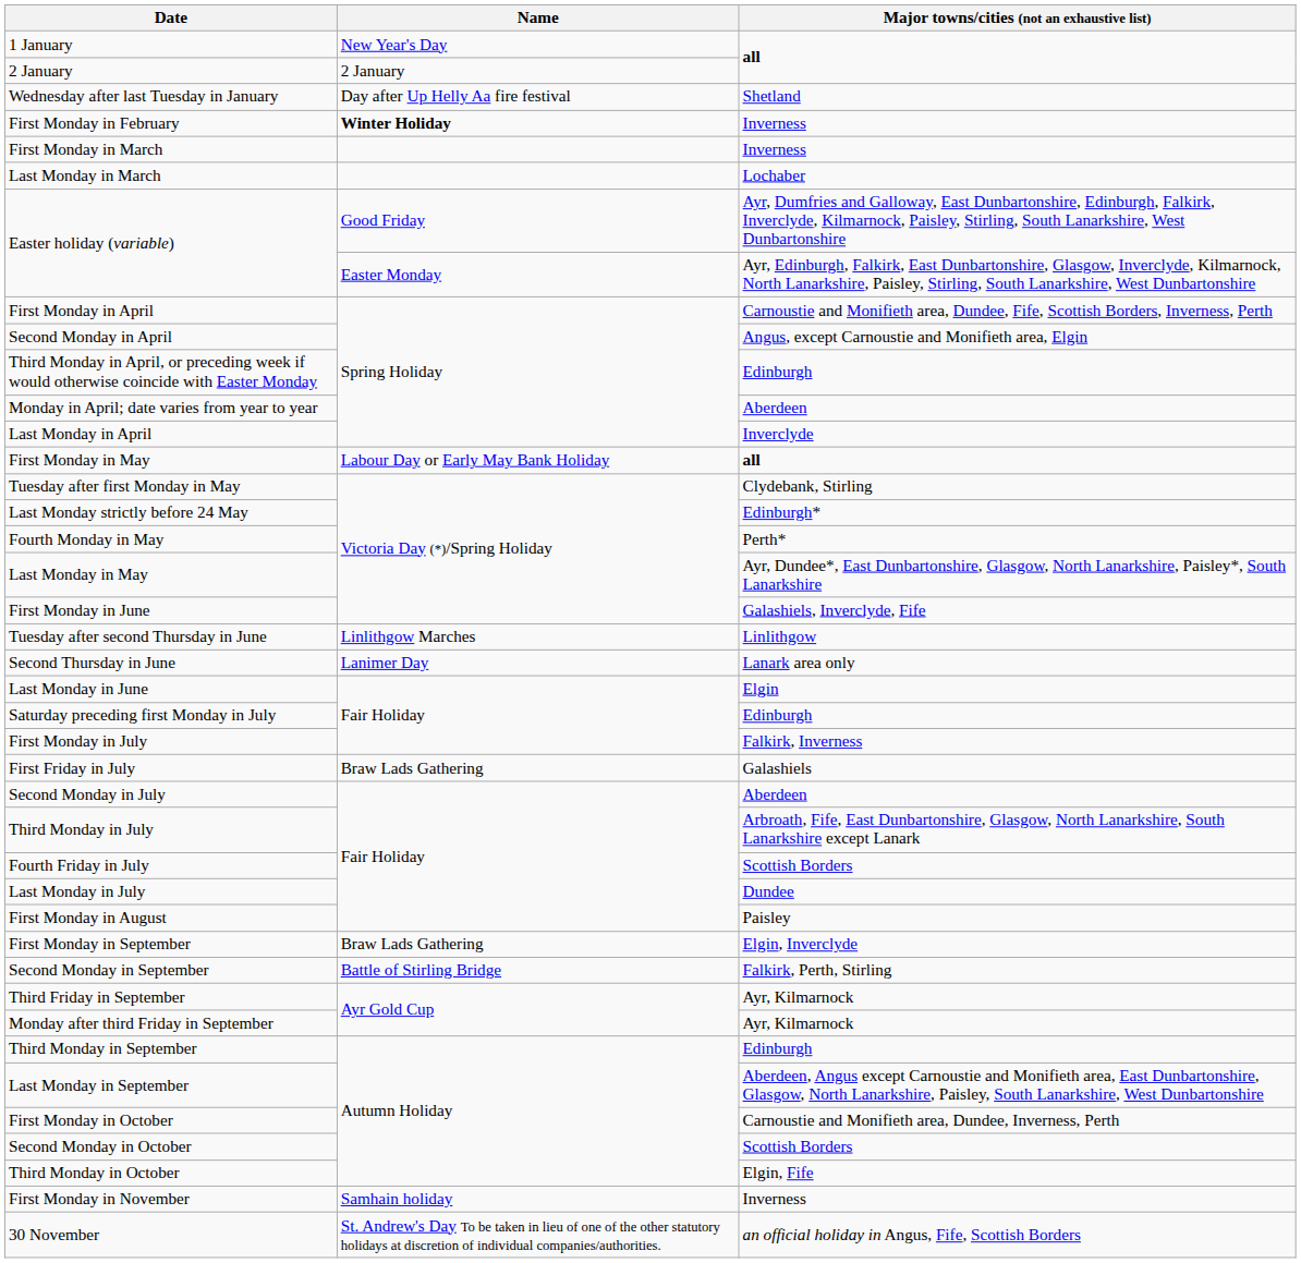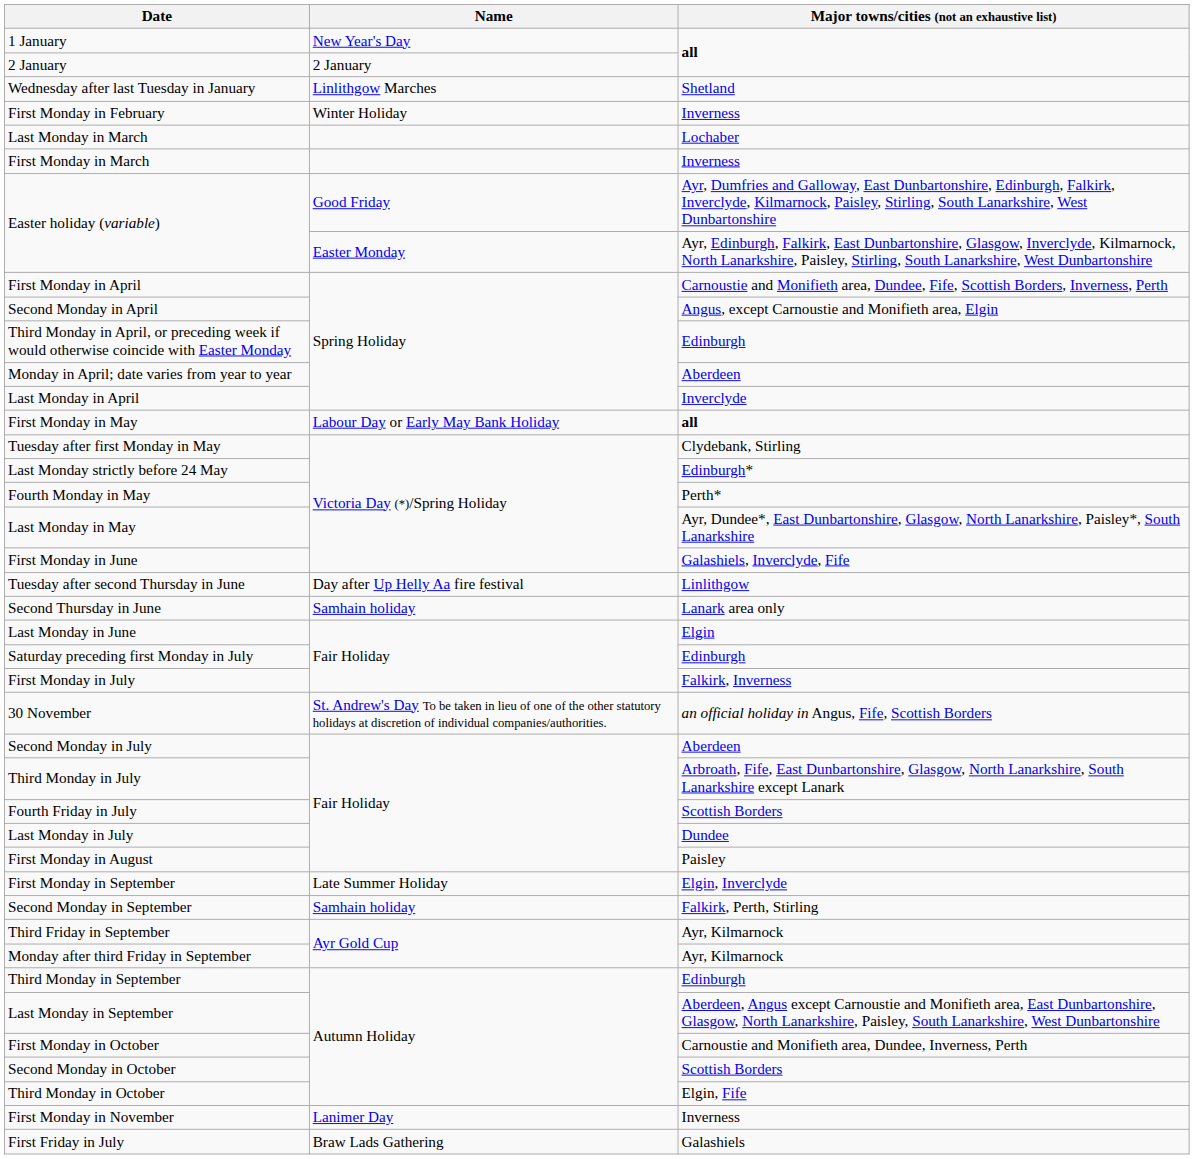Wednesday after last Tuesday in January | Name: Day after Up Helly Aa fire festival -> Linlithgow Marches
First Monday in February | Name: bold -> normal
rows swapped: First Monday in March <-> Last Monday in March
Tuesday after second Thursday in June | Name: Linlithgow Marches -> Day after Up Helly Aa fire festival
Second Thursday in June | Name: Lanimer Day -> Samhain holiday
rows swapped: First Friday in July <-> 30 November
First Monday in September | Name: Braw Lads Gathering -> Late Summer Holiday
Second Monday in September | Name: Battle of Stirling Bridge -> Samhain holiday
First Monday in November | Name: Samhain holiday -> Lanimer Day
